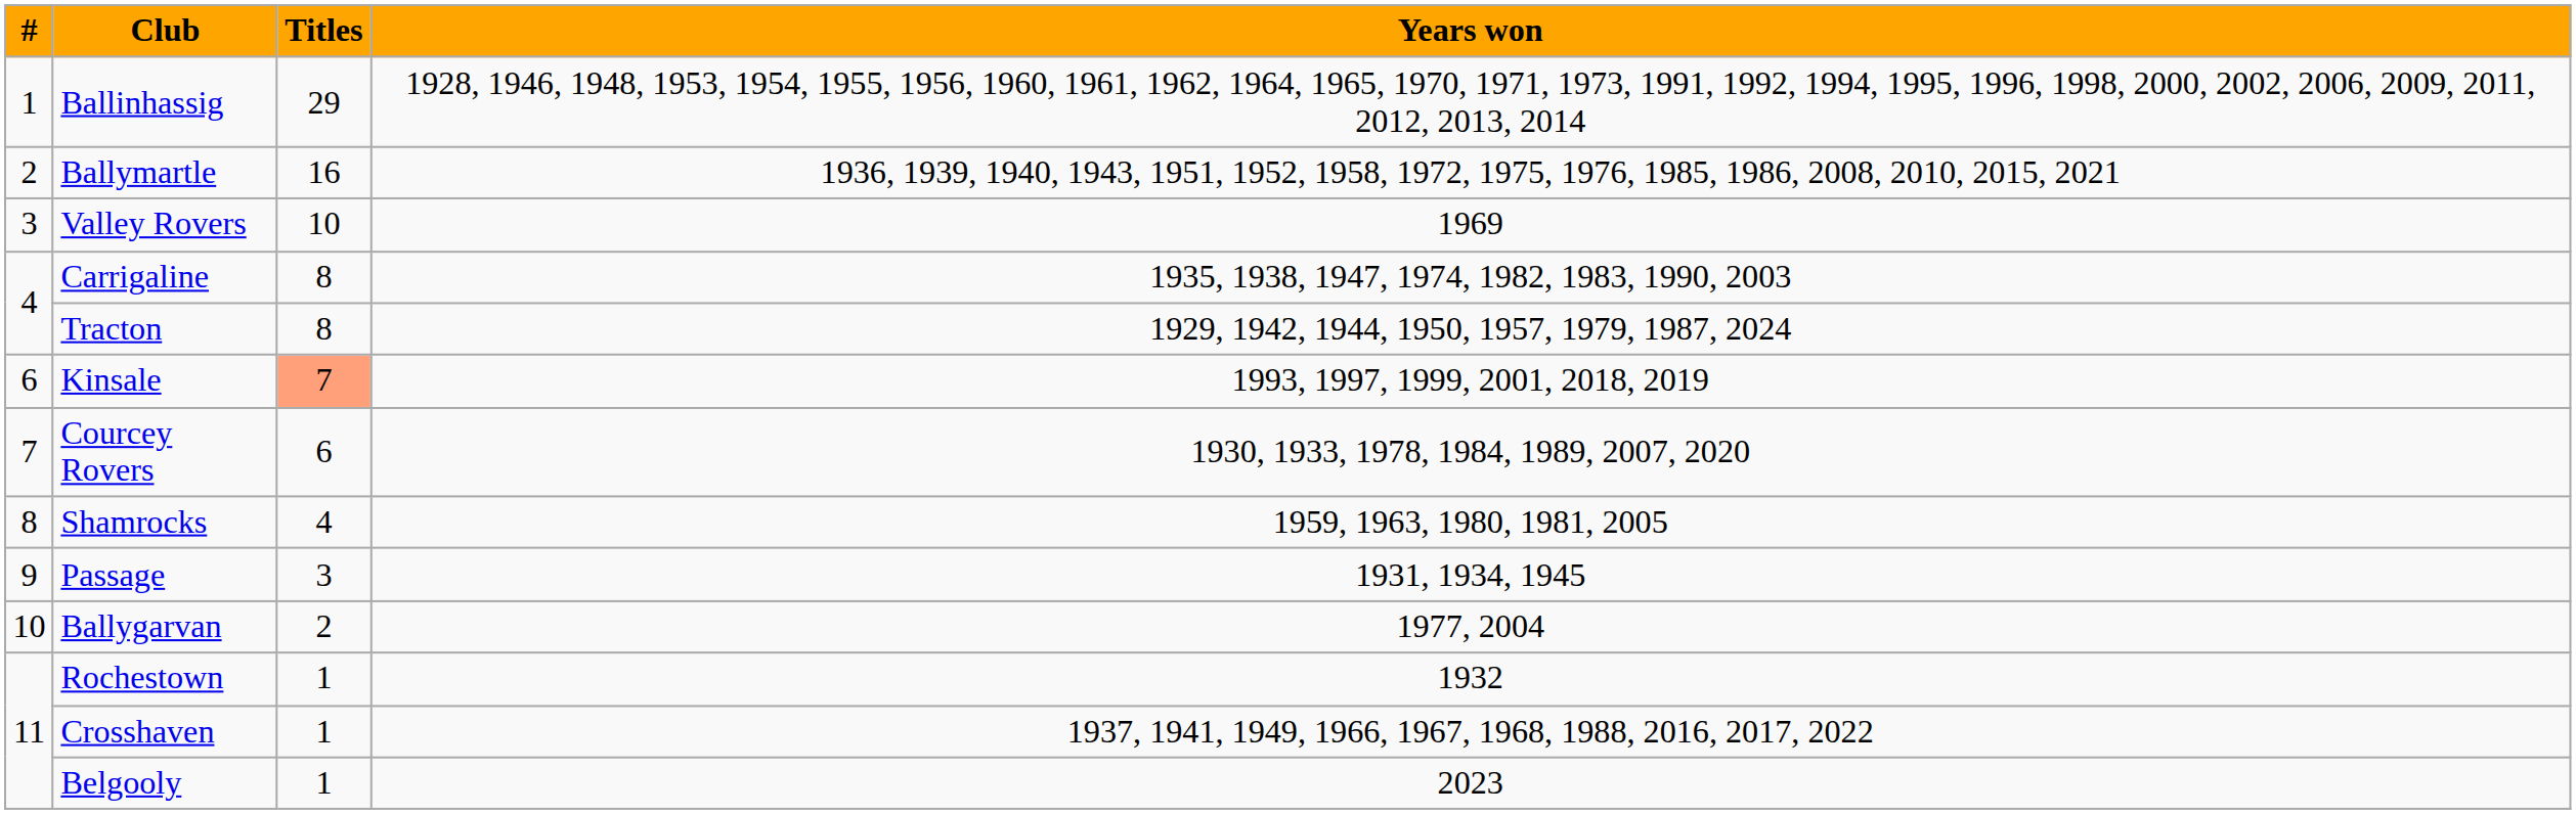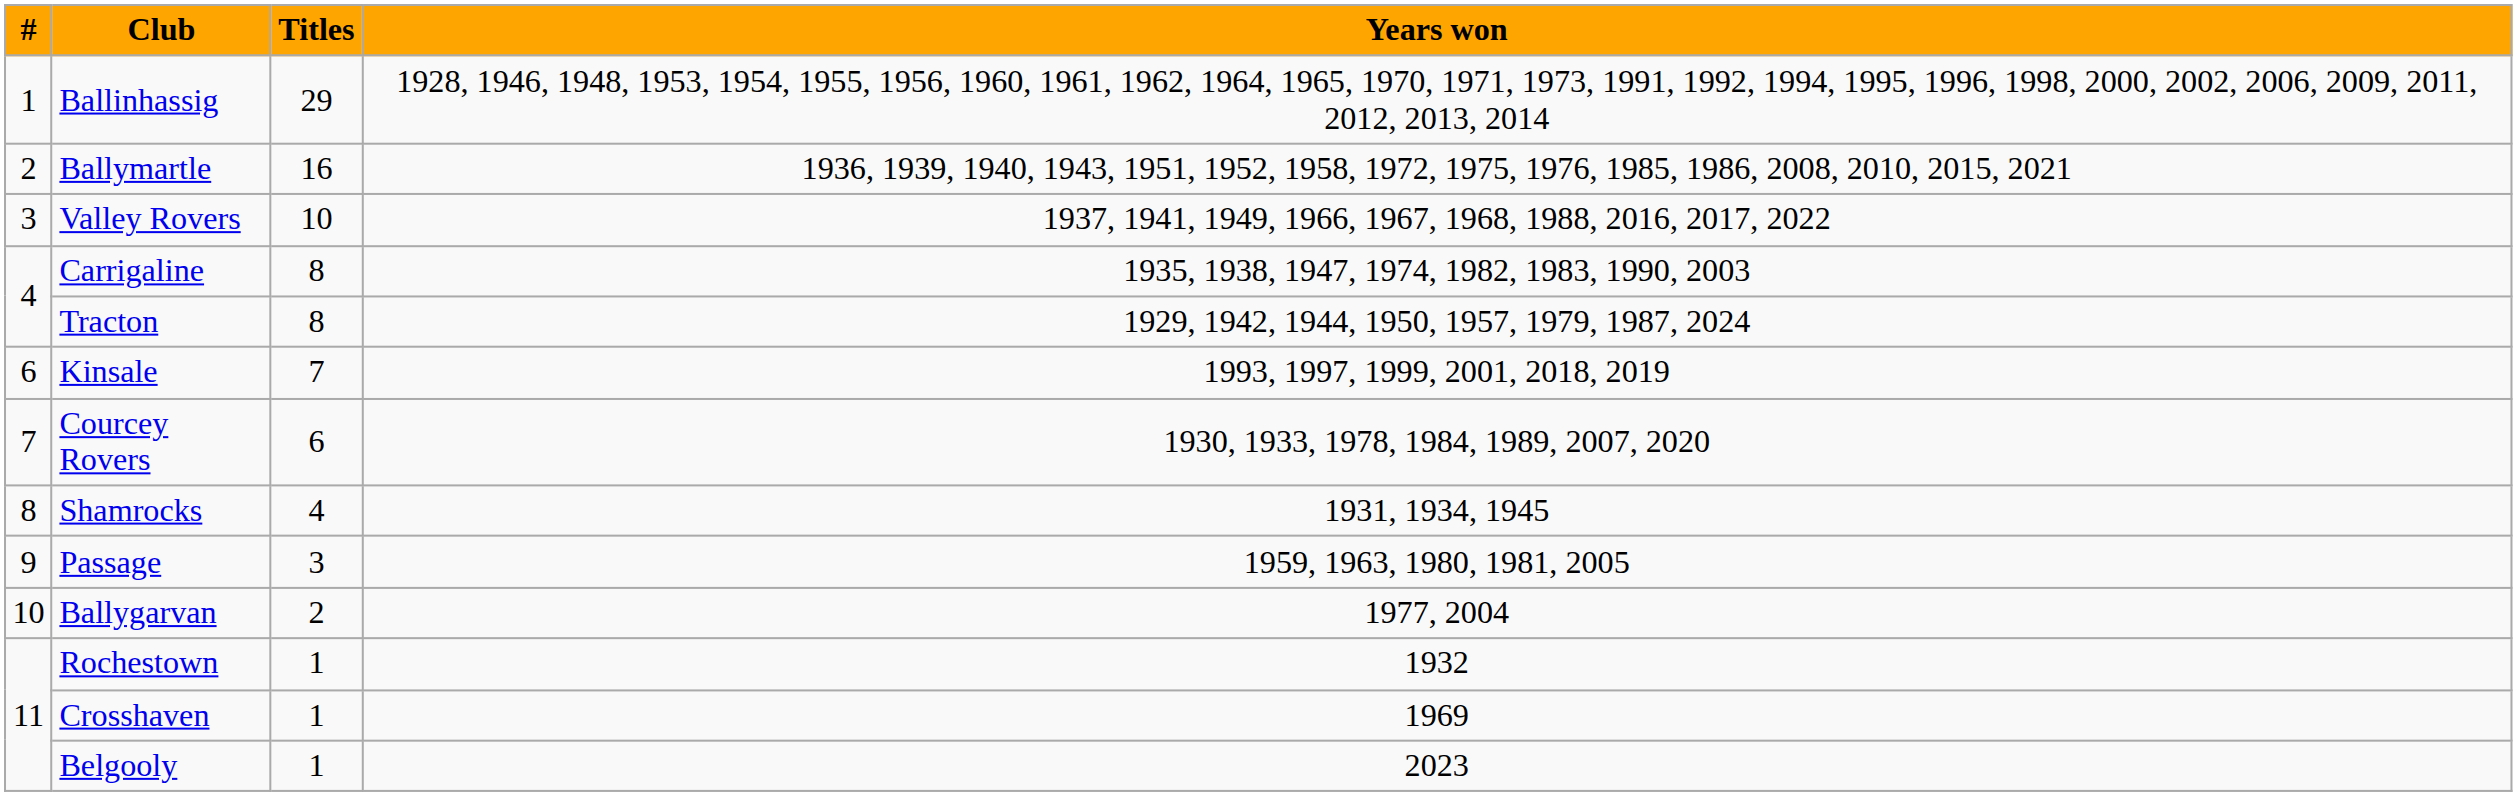Valley Rovers | Years won: 1969 -> 1937, 1941, 1949, 1966, 1967, 1968, 1988, 2016, 2017, 2022
Kinsale | Titles: lightsalmon background -> no background
Shamrocks | Years won: 1959, 1963, 1980, 1981, 2005 -> 1931, 1934, 1945
Passage | Years won: 1931, 1934, 1945 -> 1959, 1963, 1980, 1981, 2005
Crosshaven | Years won: 1937, 1941, 1949, 1966, 1967, 1968, 1988, 2016, 2017, 2022 -> 1969
